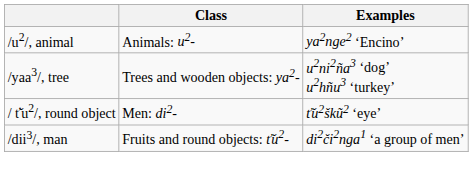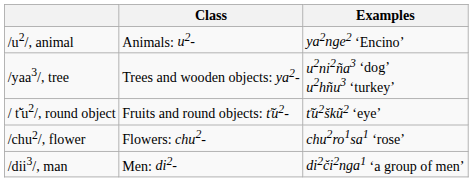/ ť̌u2/, round object | Class: Men: di2- -> Fruits and round objects: ť̌u2-
+ row: /chu2/, flower | Flowers: chu2- | chu2ro1sa1 ‘rose’
/dii3/, man | Class: Fruits and round objects: ť̌u2- -> Men: di2-
